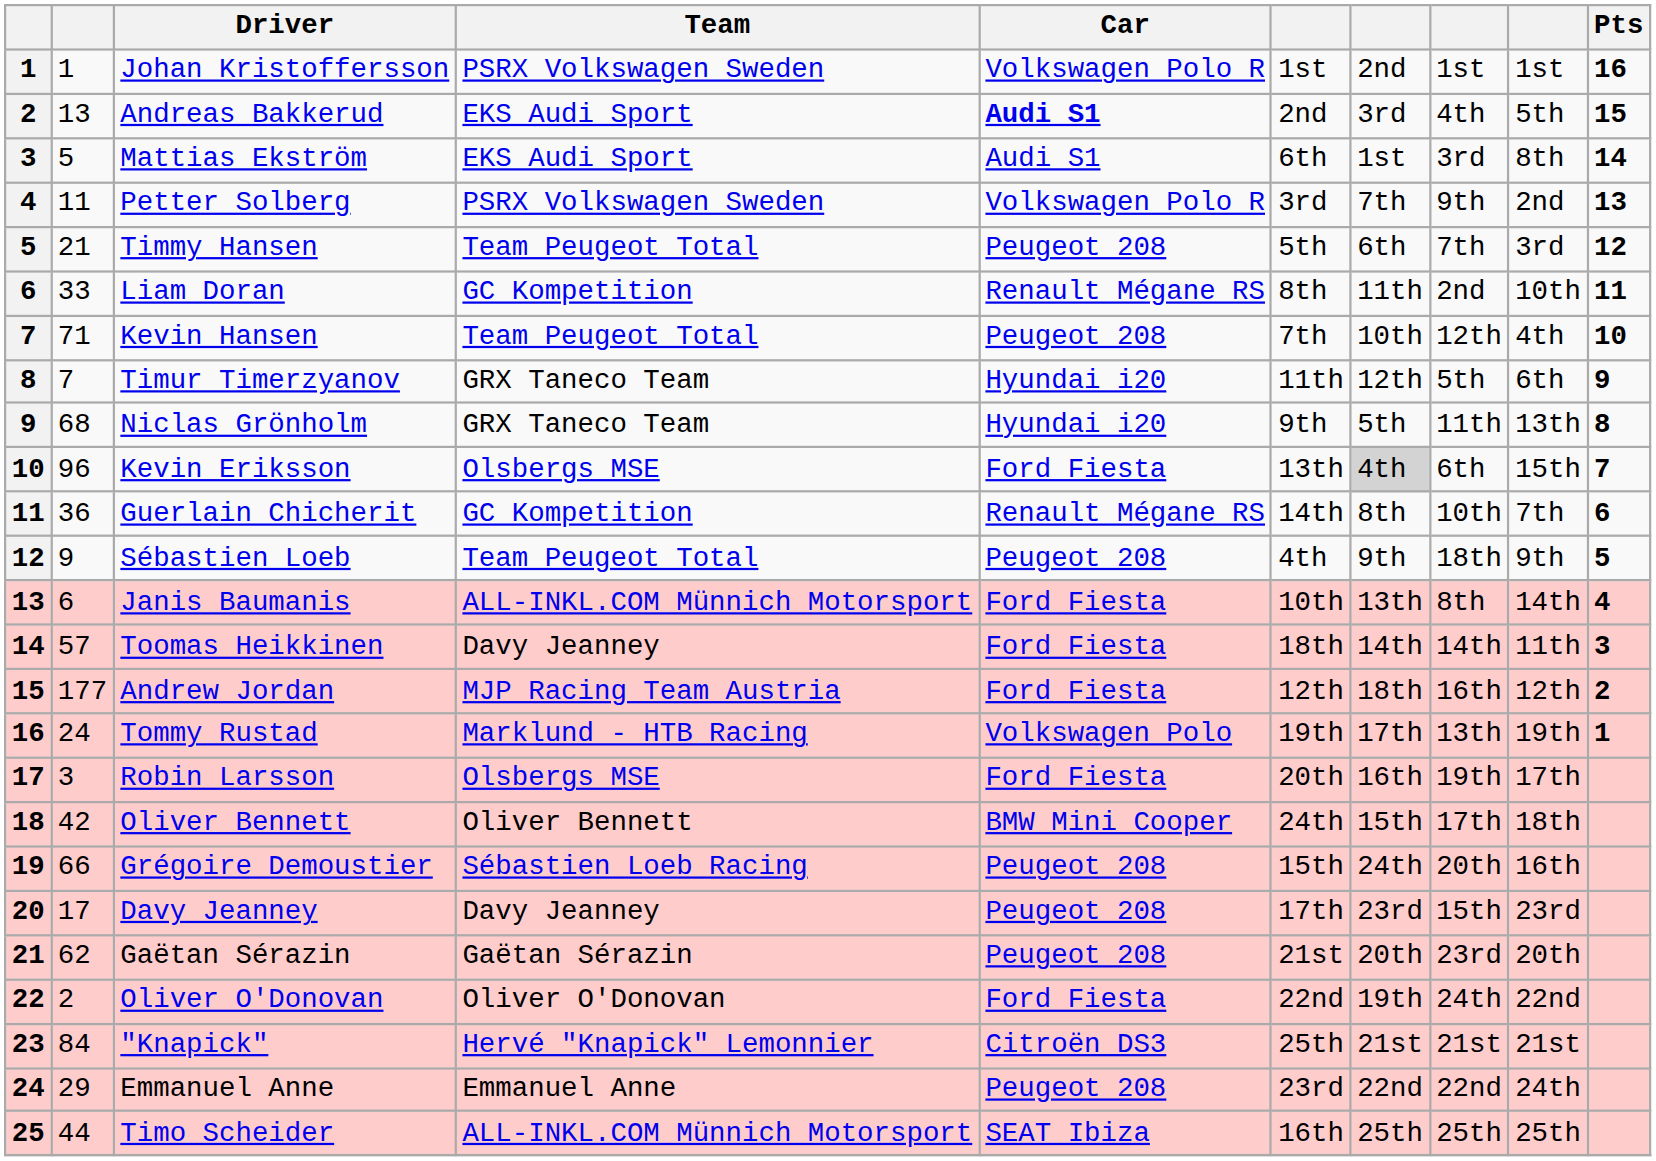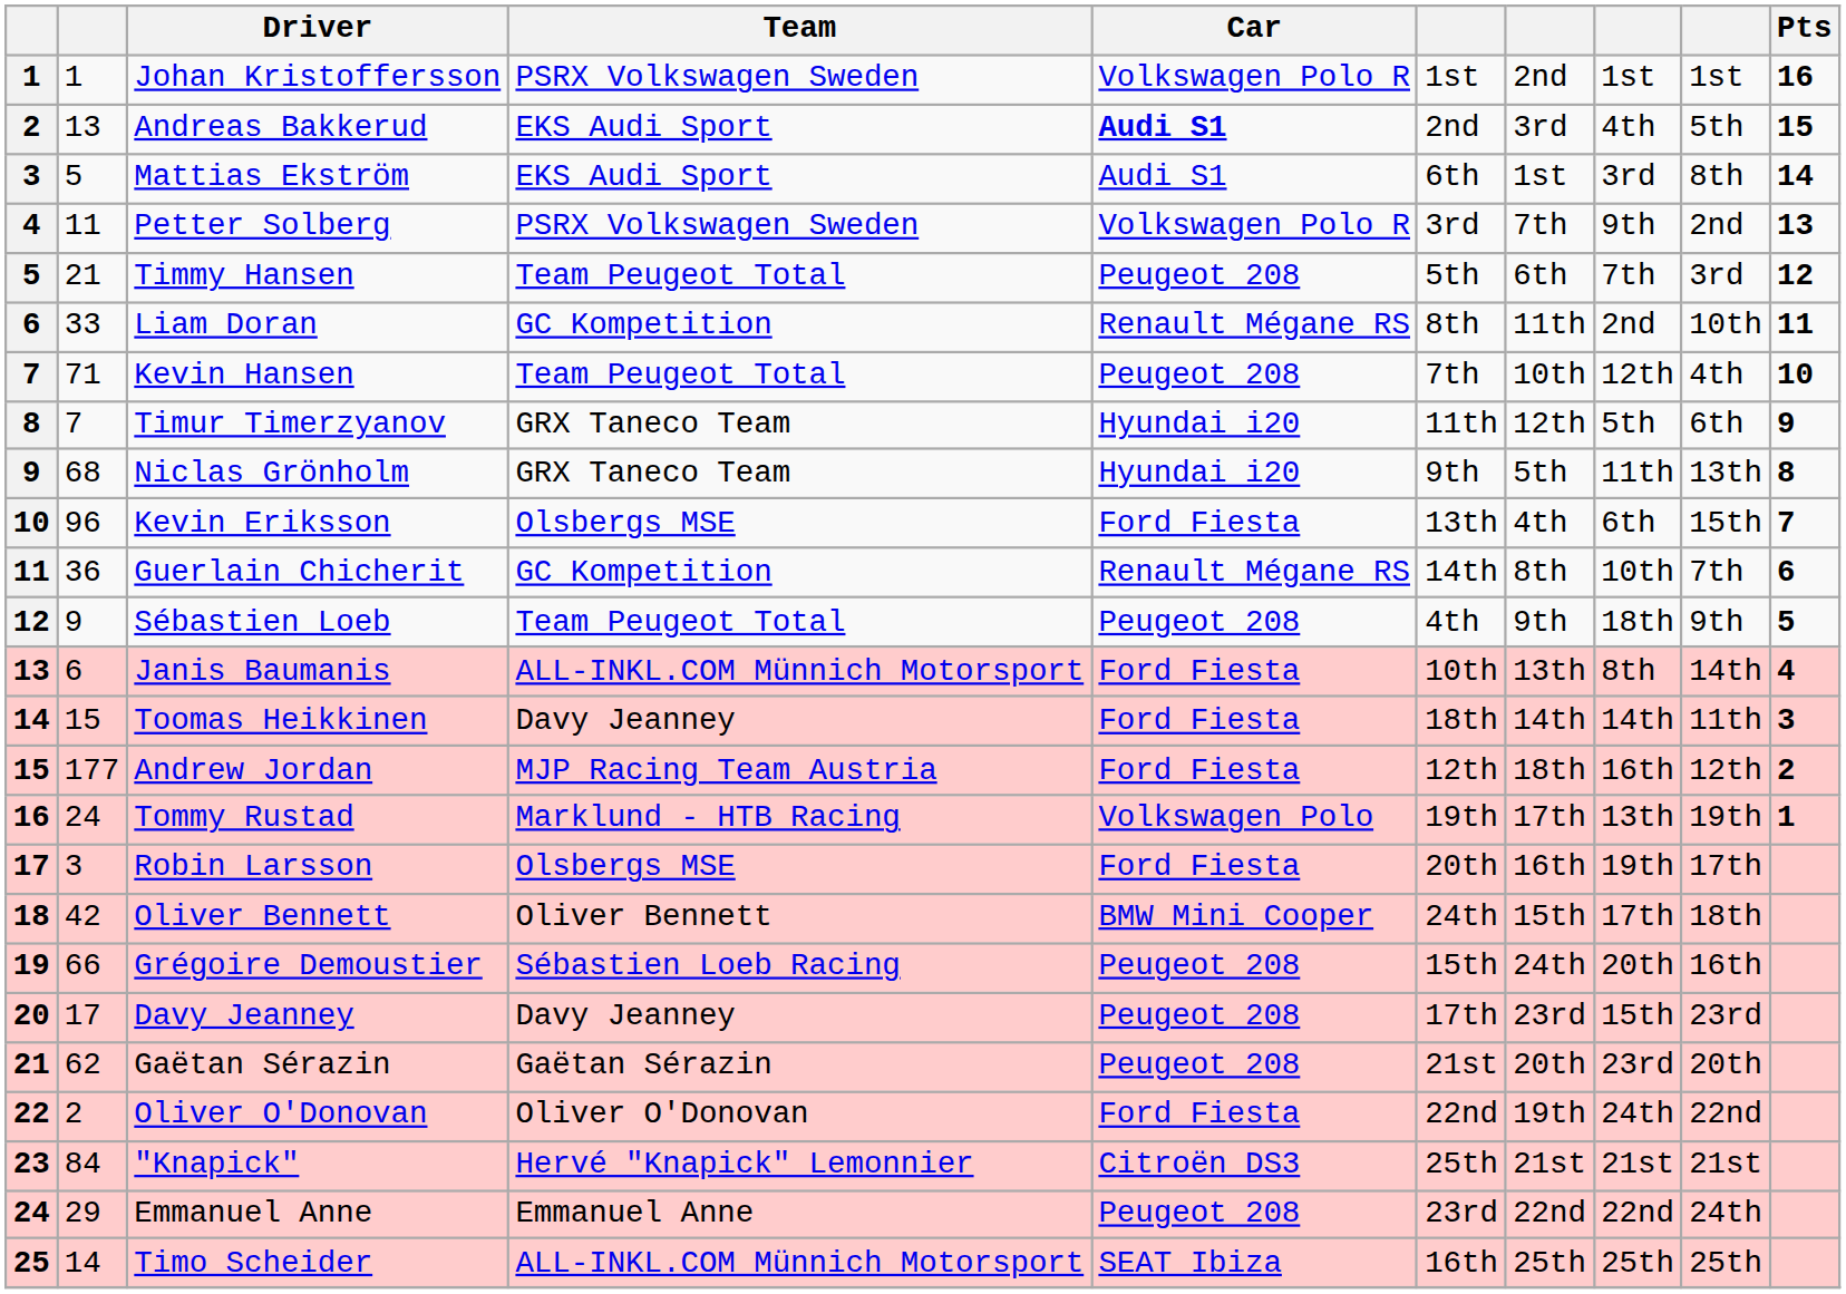Kevin Eriksson | column 7: lightgrey background -> no background
Toomas Heikkinen | column 2: 57 -> 15
Timo Scheider | column 2: 44 -> 14
